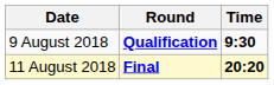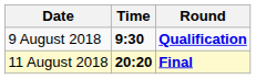columns swapped: Time <-> Round
